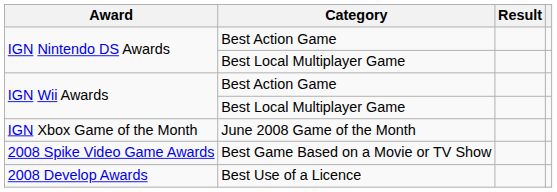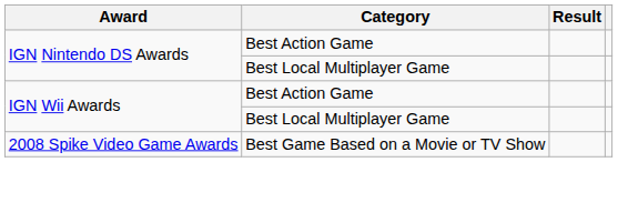- row: IGN Xbox Game of the Month | June 2008 Game of the Month
- row: 2008 Develop Awards | Best Use of a Licence
